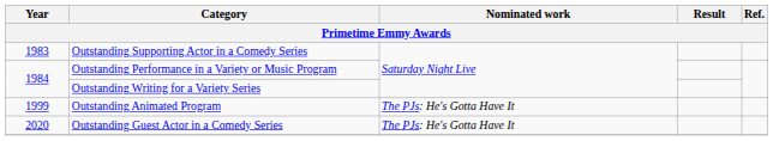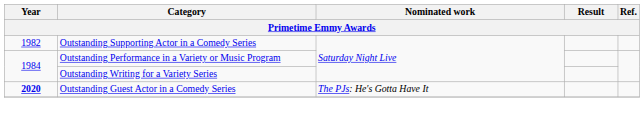Outstanding Supporting Actor in a Comedy Series | Year: 1983 -> 1982
- row: 1999 | Outstanding Animated Program | The PJs: He's Gotta Have It
Outstanding Guest Actor in a Comedy Series | Year: normal -> bold
